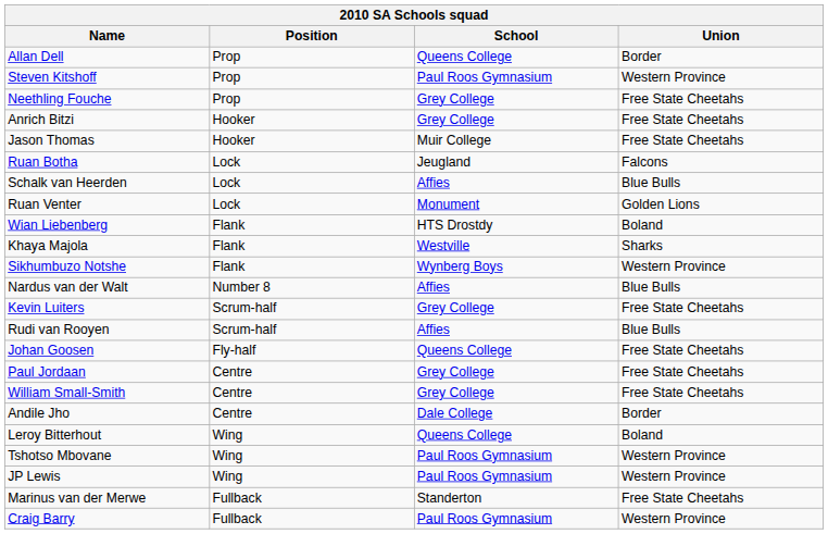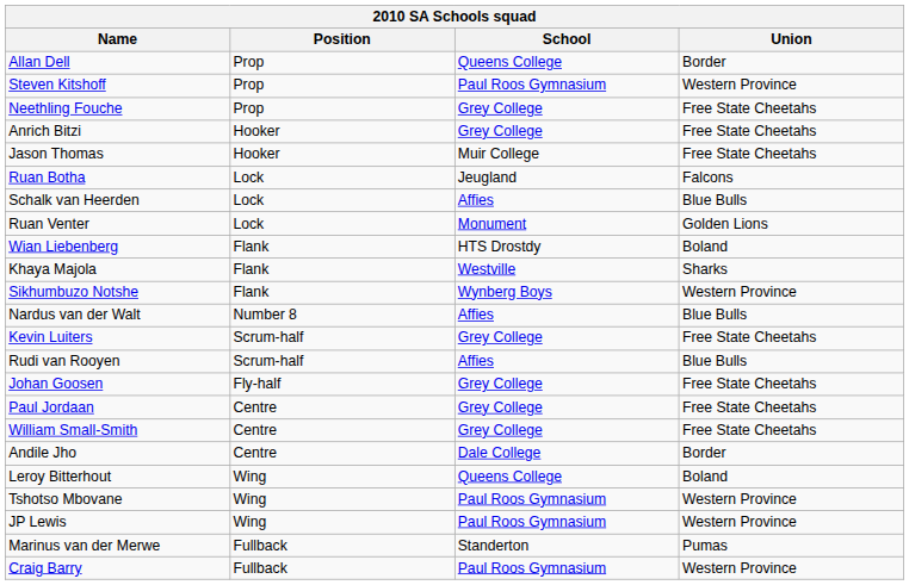Johan Goosen | School: Queens College -> Grey College
Marinus van der Merwe | Union: Free State Cheetahs -> Pumas
